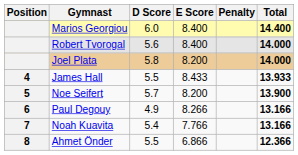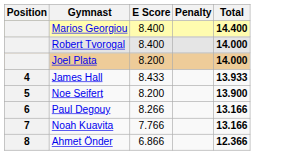- column: D Score | 6.0 | 5.6 | 5.8 | 5.5 | 5.7 | 4.9 | 5.4 | 5.5
